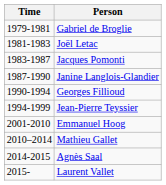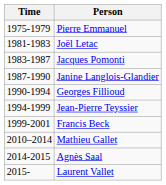+ row: 1975-1979 | Pierre Emmanuel
- row: 1979-1981 | Gabriel de Broglie
+ row: 1999-2001 | Francis Beck
- row: 2001-2010 | Emmanuel Hoog
